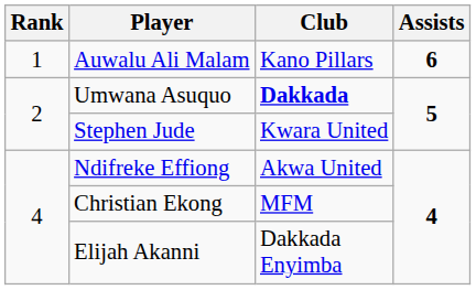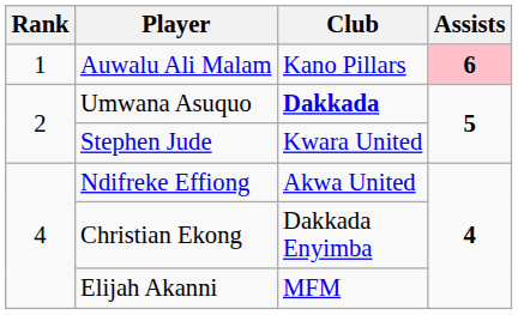Auwalu Ali Malam | Assists: no background -> pink background
Christian Ekong | Club: MFM -> Dakkada Enyimba
Elijah Akanni | Club: Dakkada Enyimba -> MFM
